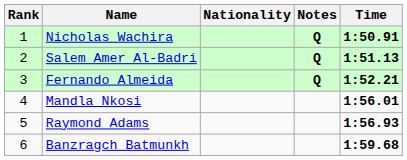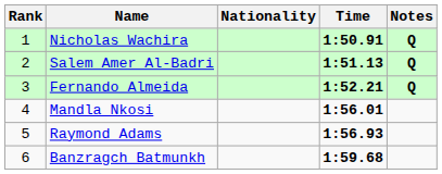columns swapped: Time <-> Notes
